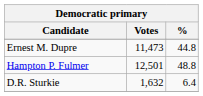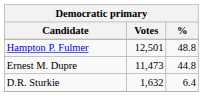rows swapped: Hampton P. Fulmer <-> Ernest M. Dupre
